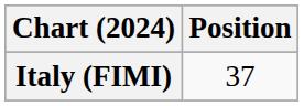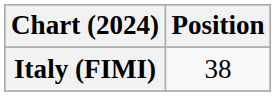Italy (FIMI) | Position: 37 -> 38
